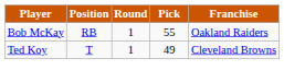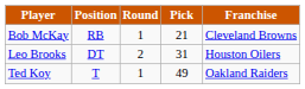Bob McKay | Pick: 55 -> 21
Bob McKay | Franchise: Oakland Raiders -> Cleveland Browns
+ row: Leo Brooks | DT | 2 | 31 | Houston Oilers
Ted Koy | Franchise: Cleveland Browns -> Oakland Raiders
